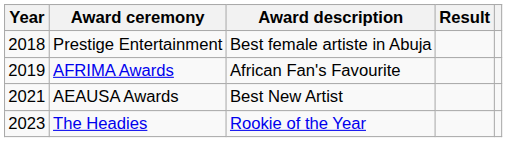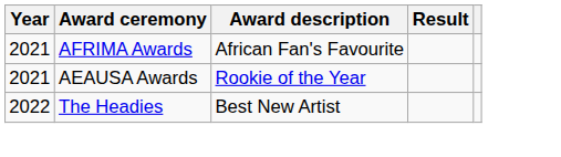- row: 2018 | Prestige Entertainment | Best female artiste in Abuja
AFRIMA Awards | Year: 2019 -> 2021
AEAUSA Awards | Award description: Best New Artist -> Rookie of the Year
The Headies | Year: 2023 -> 2022
The Headies | Award description: Rookie of the Year -> Best New Artist
